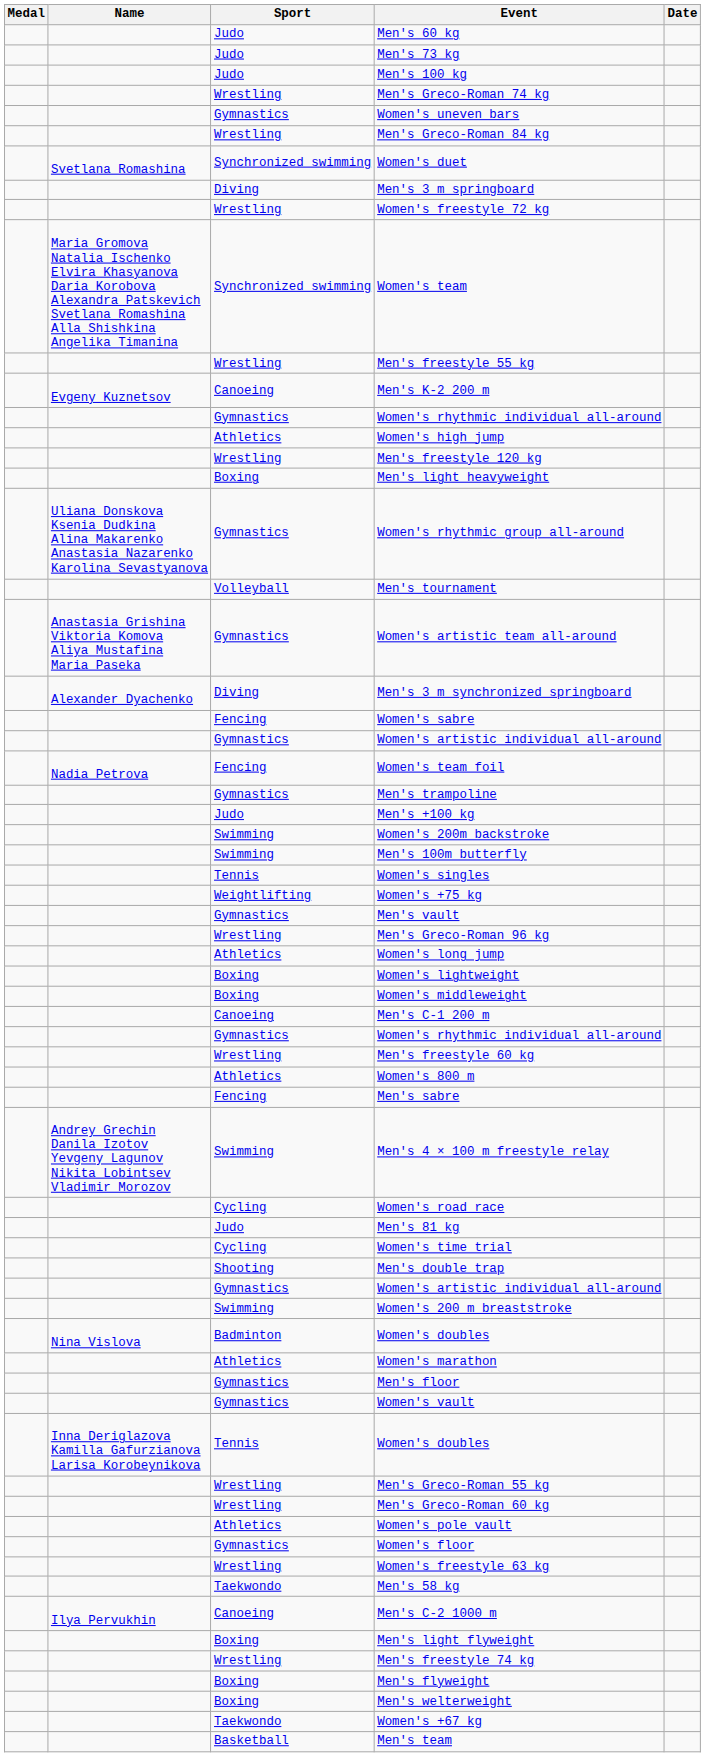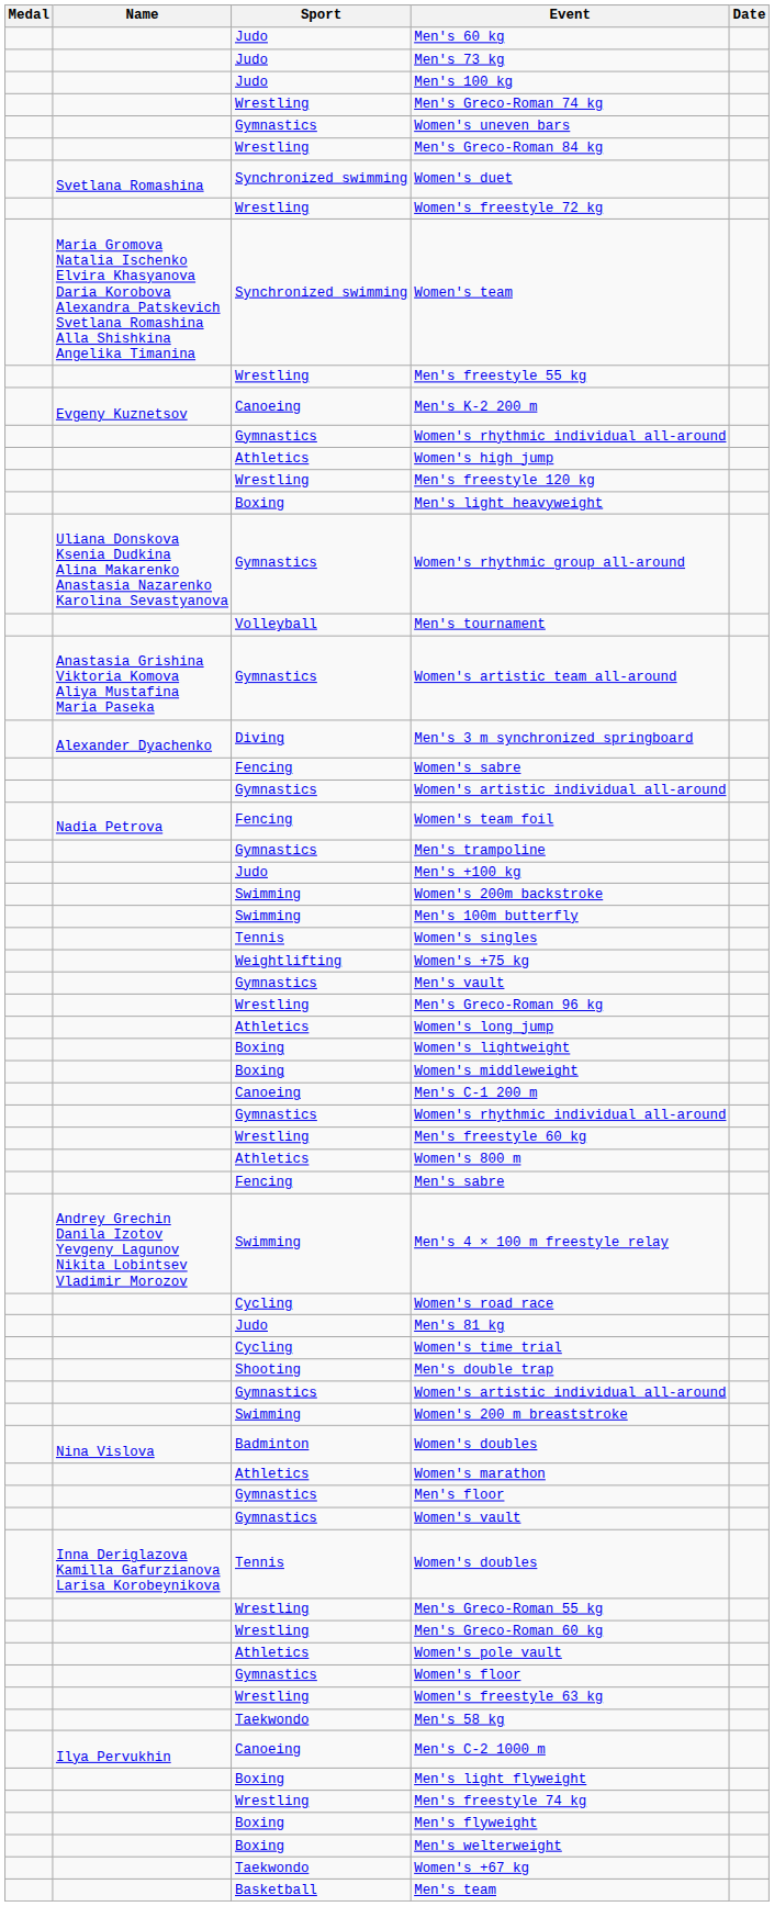- row: Diving | Men's 3 m springboard
